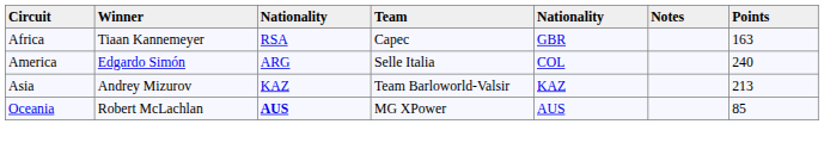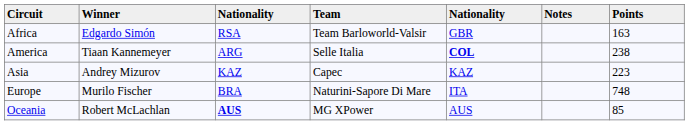Africa | Winner: Tiaan Kannemeyer -> Edgardo Simón
Africa | Team: Capec -> Team Barloworld-Valsir
America | Winner: Edgardo Simón -> Tiaan Kannemeyer
America | column 5: normal -> bold
America | Points: 240 -> 238
Asia | Team: Team Barloworld-Valsir -> Capec
Asia | Points: 213 -> 223
+ row: Europe | Murilo Fischer | BRA | Naturini-Sapore Di Mare | ITA | 748
